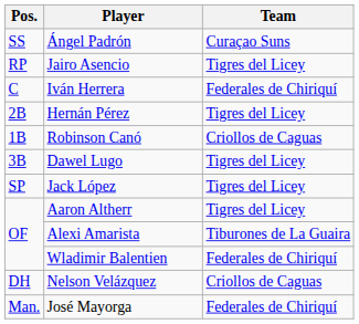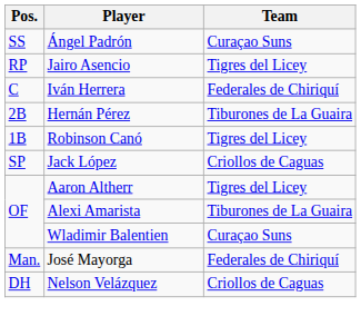Hernán Pérez | Team: Tigres del Licey -> Tiburones de La Guaira
Robinson Canó | Team: Criollos de Caguas -> Tigres del Licey
- row: 3B | Dawel Lugo | Tigres del Licey
Jack López | Team: Tigres del Licey -> Criollos de Caguas
Wladimir Balentien | Team: Federales de Chiriquí -> Curaçao Suns
rows swapped: Nelson Velázquez <-> José Mayorga
